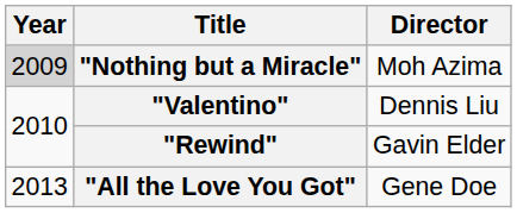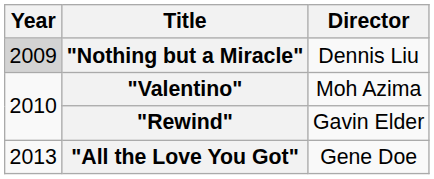"Nothing but a Miracle" | Director: Moh Azima -> Dennis Liu
"Valentino" | Director: Dennis Liu -> Moh Azima
